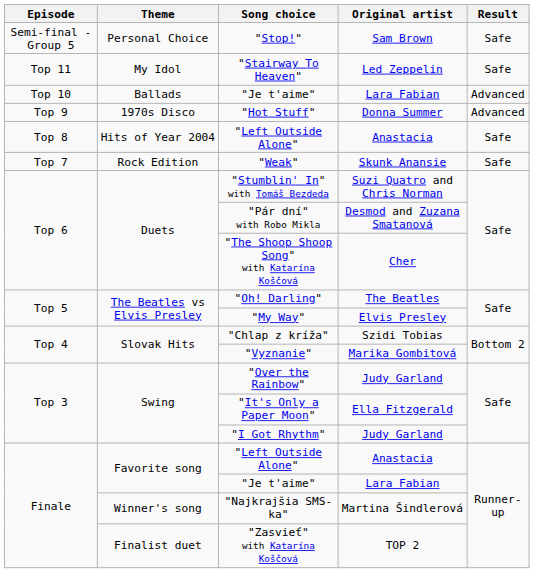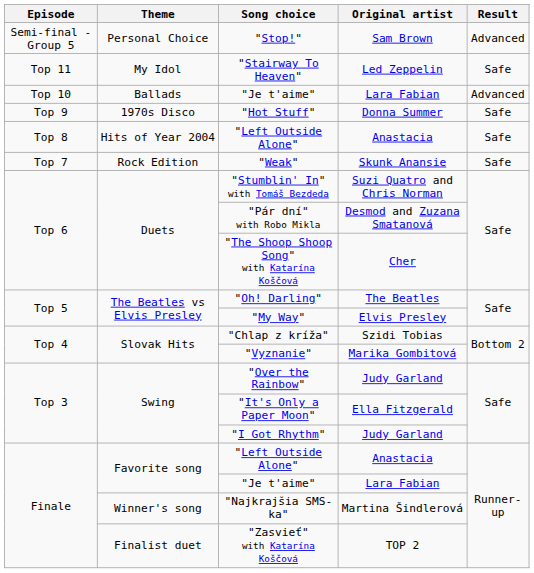"Stop!" | Result: Safe -> Advanced
"Hot Stuff" | Result: Advanced -> Safe
